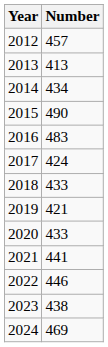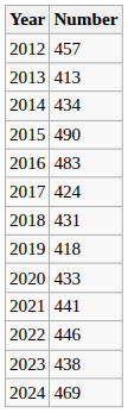2018 | Number: 433 -> 431
2019 | Number: 421 -> 418
